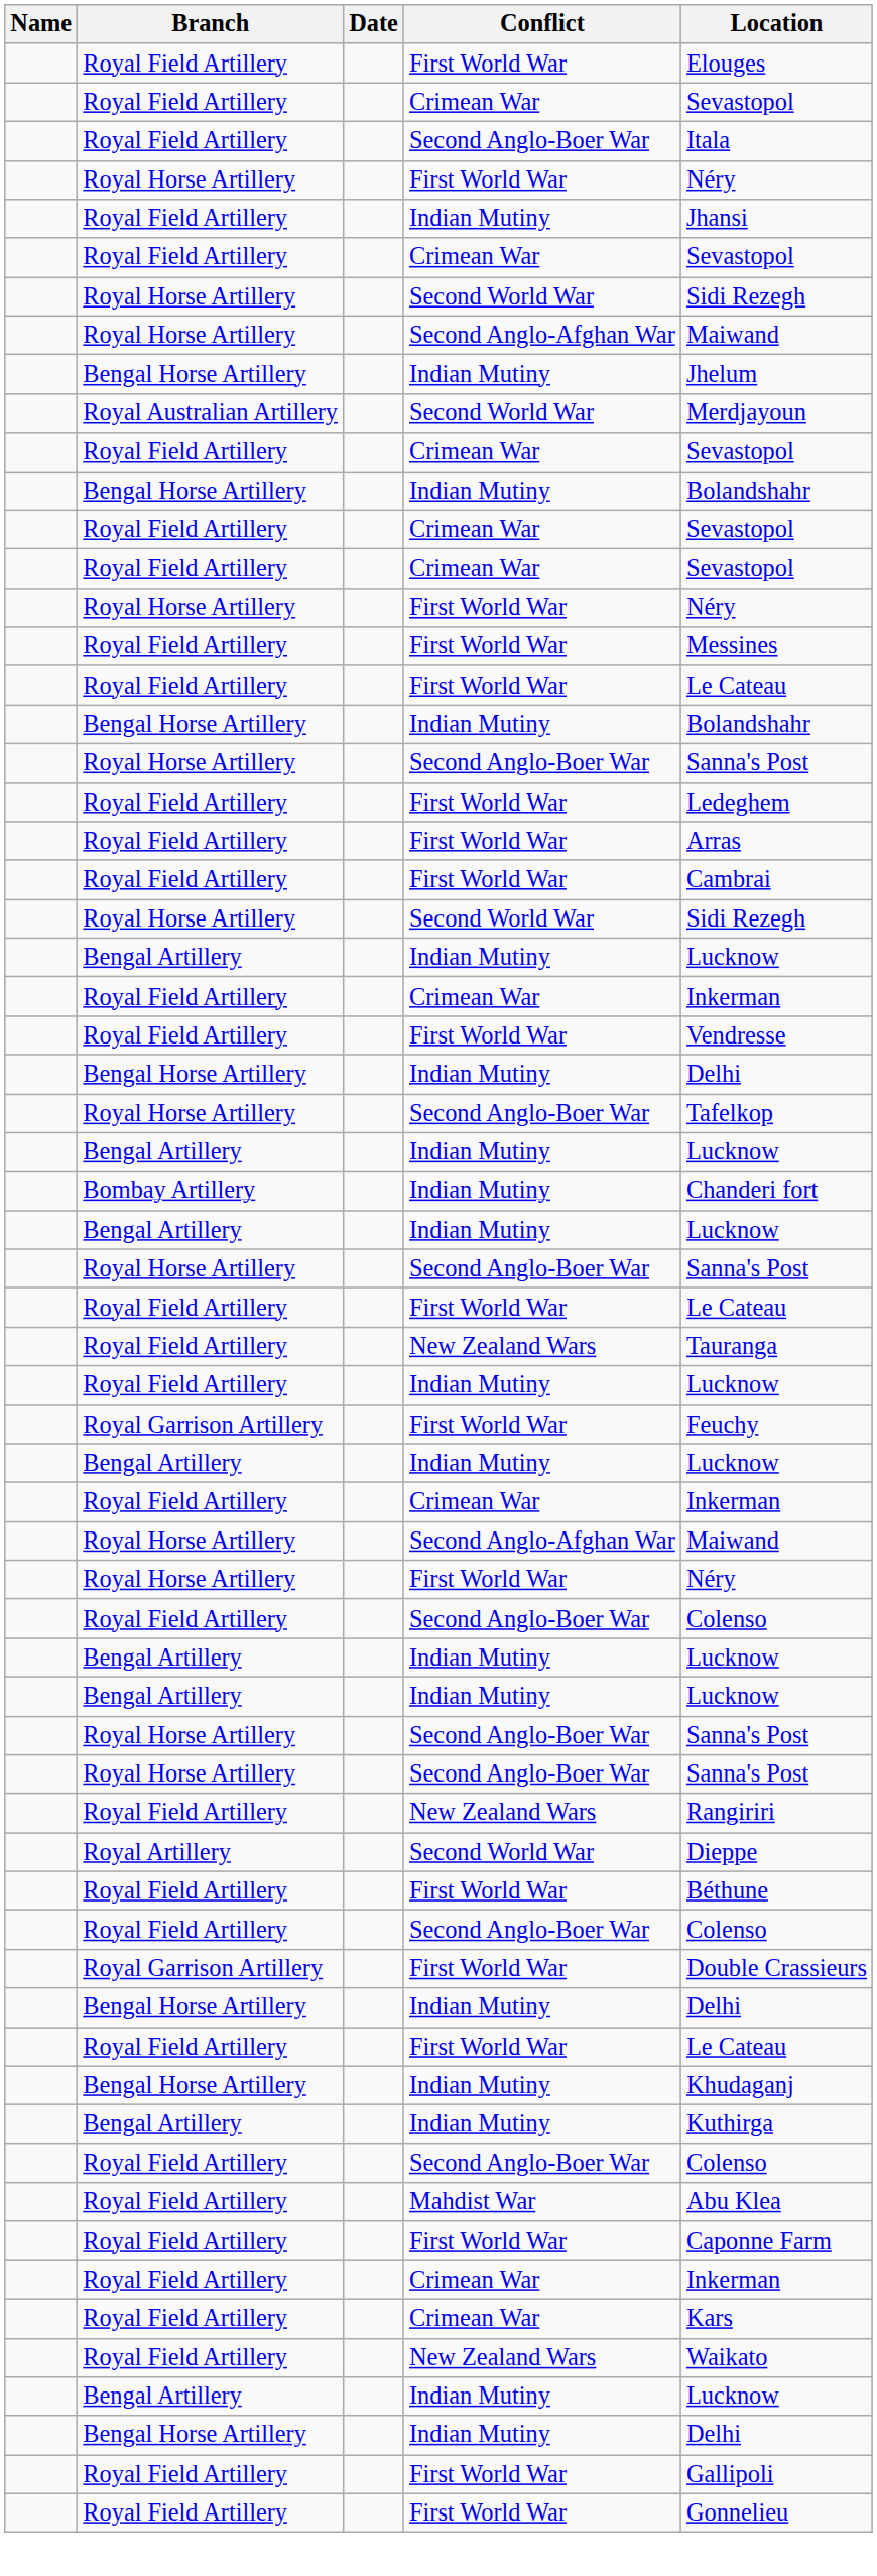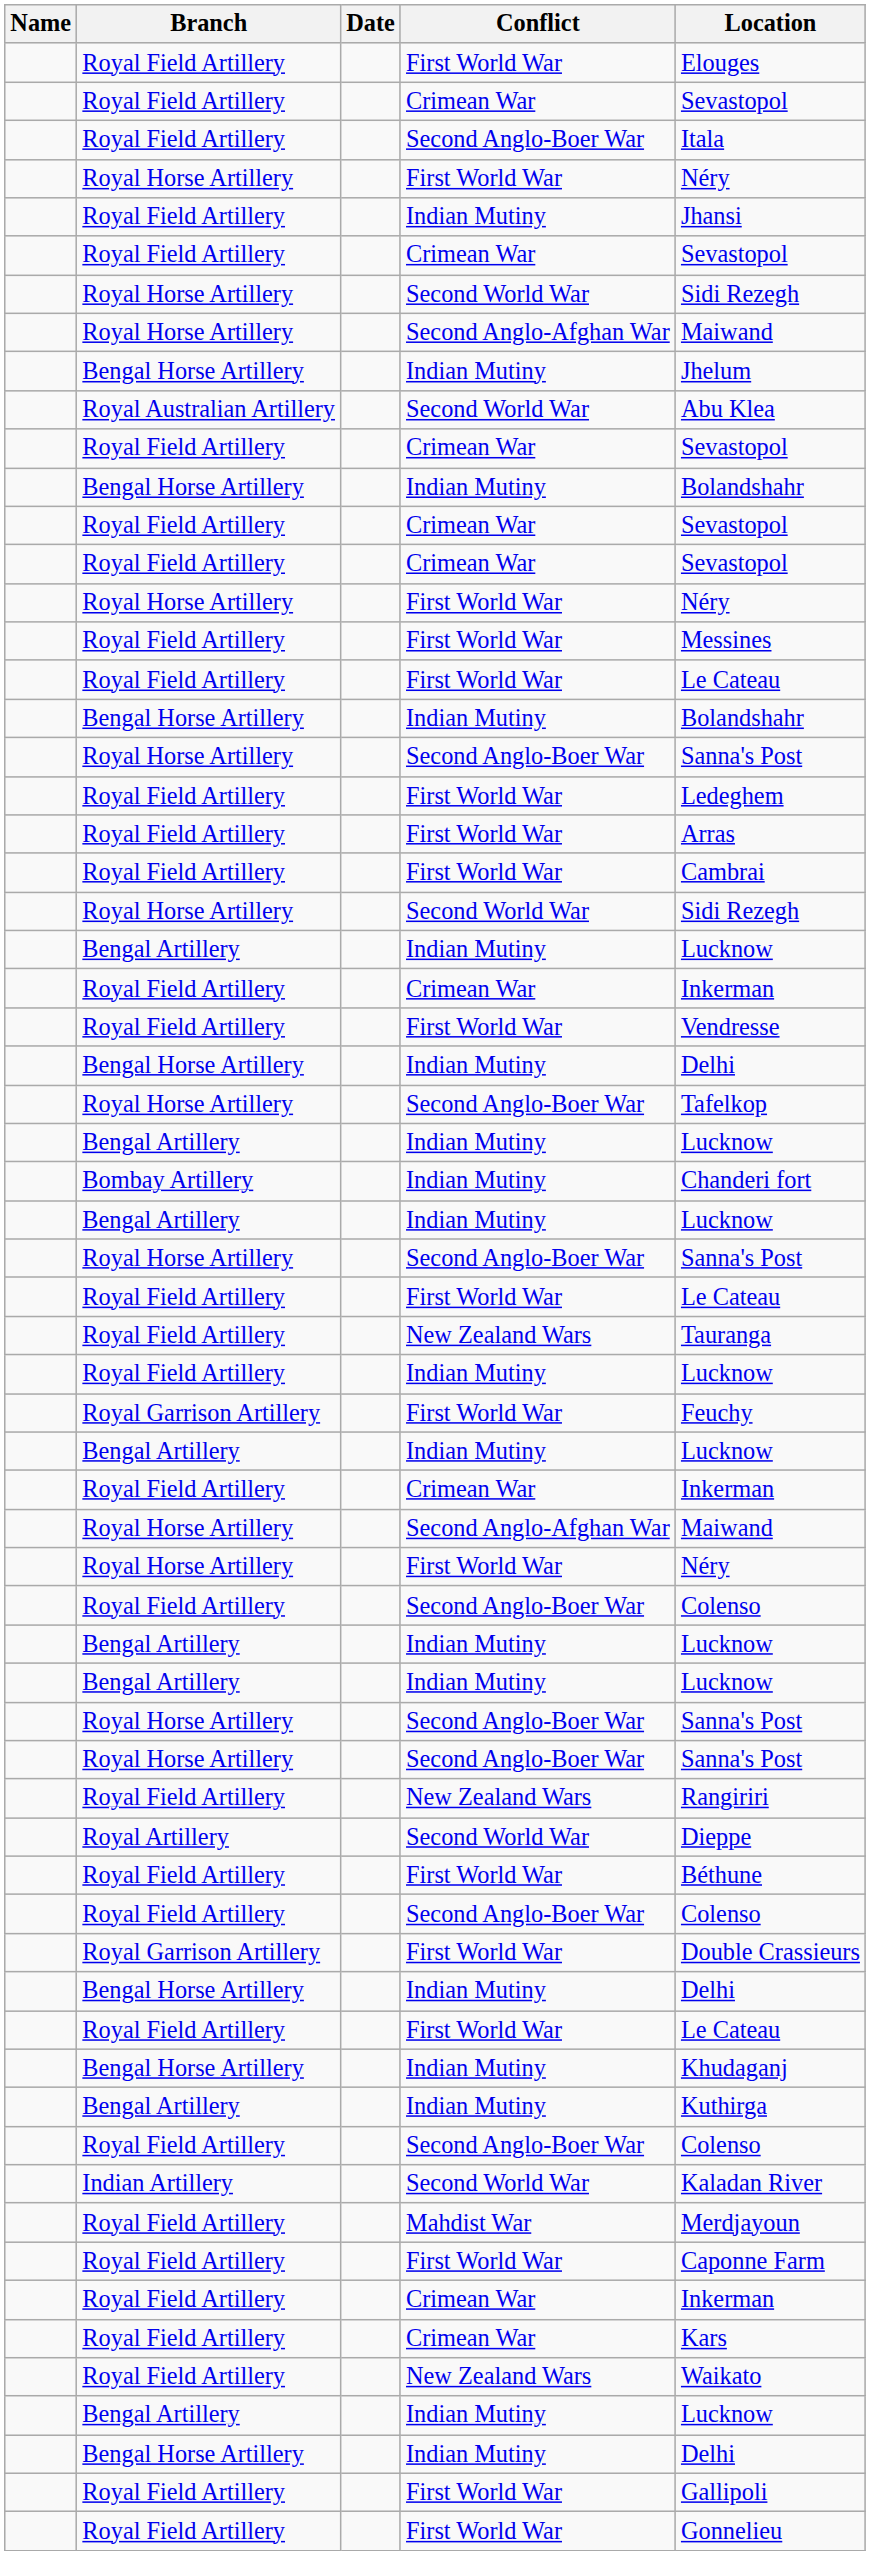Royal Australian Artillery | Location: Merdjayoun -> Abu Klea
+ row: Indian Artillery | Second World War | Kaladan River
Royal Field Artillery / Mahdist War | Location: Abu Klea -> Merdjayoun
